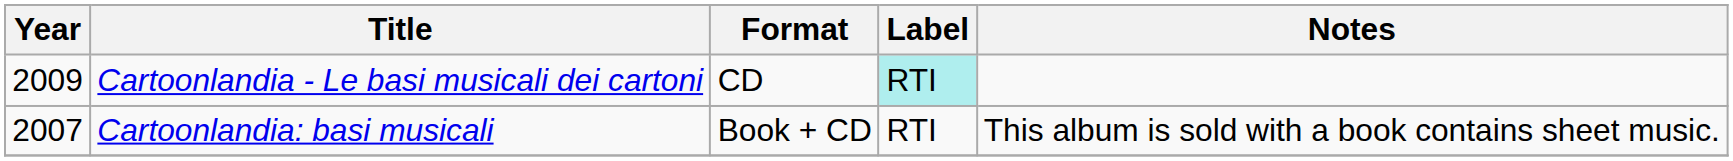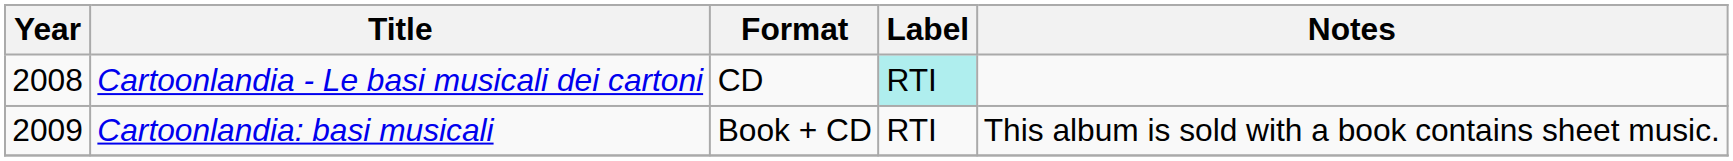Cartoonlandia - Le basi musicali dei cartoni | Year: 2009 -> 2008
Cartoonlandia: basi musicali | Year: 2007 -> 2009
